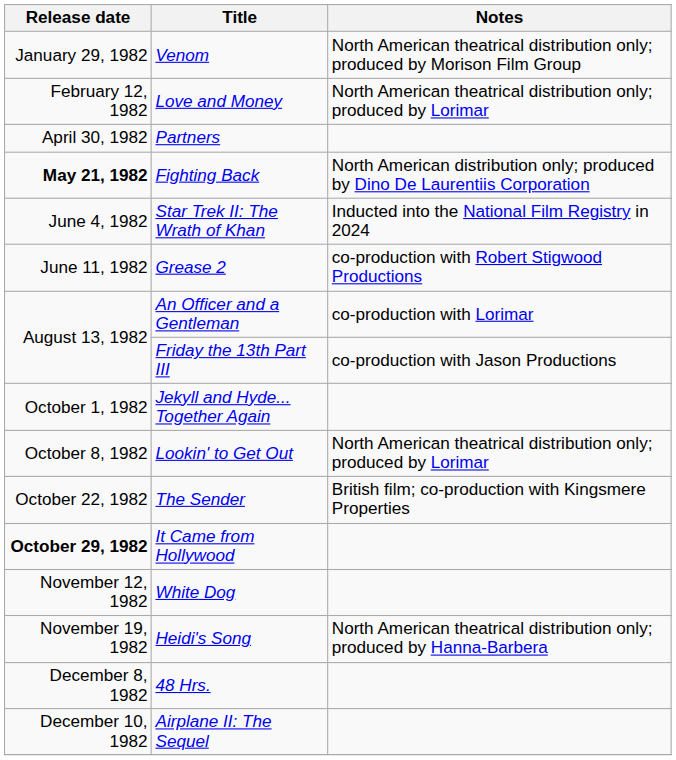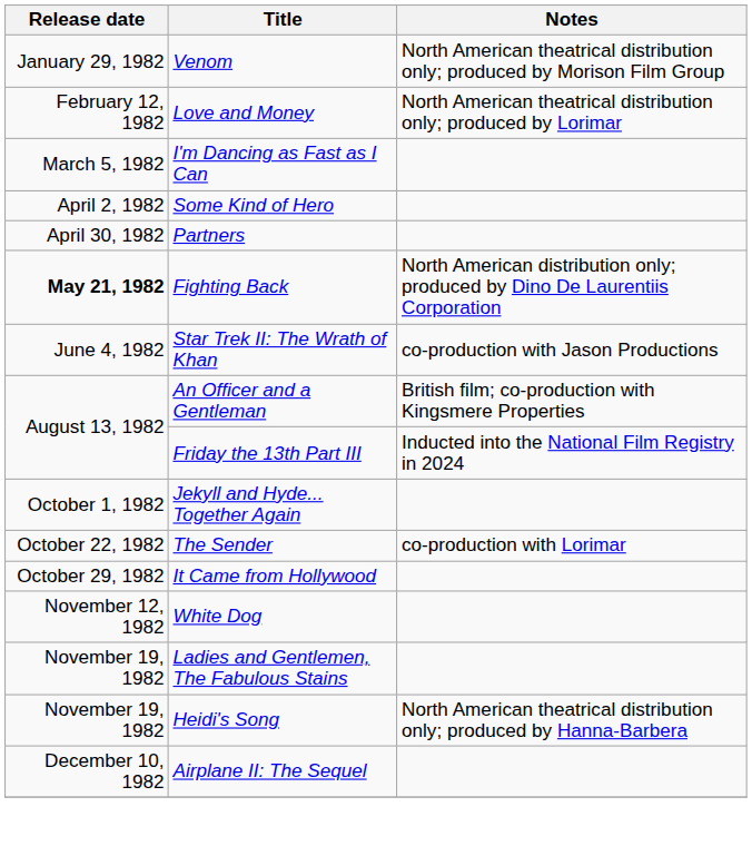+ row: March 5, 1982 | I'm Dancing as Fast as I Can
+ row: April 2, 1982 | Some Kind of Hero
Star Trek II: The Wrath of Khan | Notes: Inducted into the National Film Registry in 2024 -> co-production with Jason Productions
- row: June 11, 1982 | Grease 2 | co-production with Robert Stigwood Productions
An Officer and a Gentleman | Notes: co-production with Lorimar -> British film; co-production with Kingsmere Properties
Friday the 13th Part III | Notes: co-production with Jason Productions -> Inducted into the National Film Registry in 2024
- row: October 8, 1982 | Lookin' to Get Out | North American theatrical distribution only; produced by Lorimar
The Sender | Notes: British film; co-production with Kingsmere Properties -> co-production with Lorimar
It Came from Hollywood | Release date: bold -> normal
+ row: November 19, 1982 | Ladies and Gentlemen, The Fabulous Stains
- row: December 8, 1982 | 48 Hrs.
